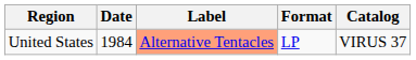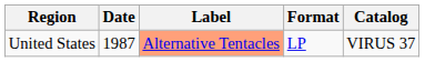United States | Date: 1984 -> 1987
